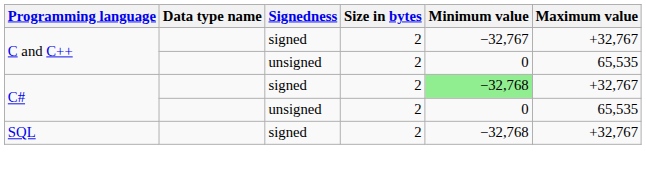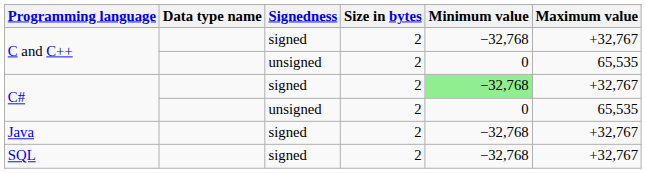C and C++ / signed | Minimum value: −32,767 -> −32,768
+ row: Java | signed | 2 | −32,768 | +32,767
